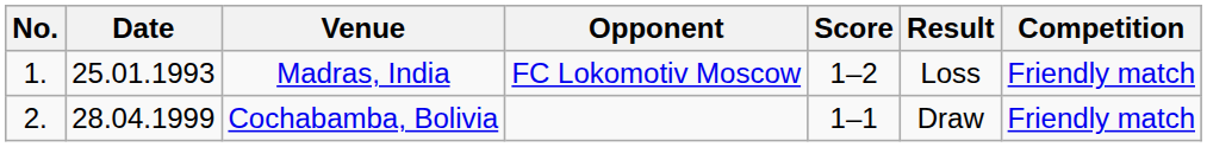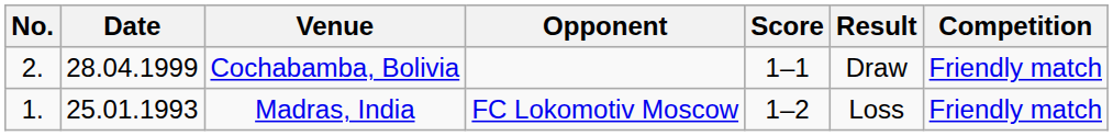rows swapped: Madras, India <-> Cochabamba, Bolivia
